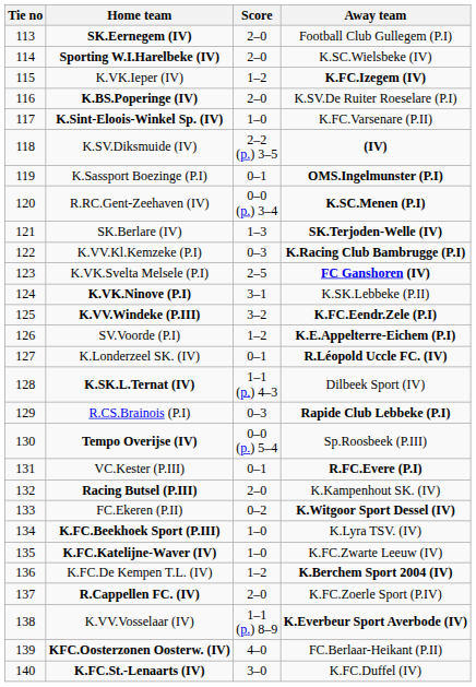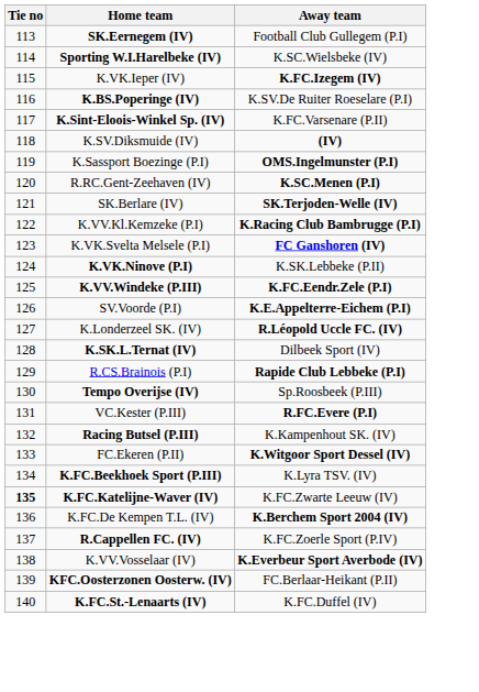- column: Score | 2–0 | 2–0 | 1–2 | 2–0 | 1–0 | 2–2 (p.) 3–5 | 0–1 | 0–0 (p.) 3–4 | 1–3 | 0–3 | 2–5 | 3–1 | 3–2 | 1–2 | 0–1 | 1–1 (p.) 4–3 | 0–3 | 0–0 (p.) 5–4 | 0–1 | 2–0 | 0–2 | 1–0 | 1–0 | 1–2 | 2–0 | 1–1 (p.) 8–9 | 4–0 | 3–0
K.FC.Katelijne-Waver (IV) | Tie no: normal -> bold
